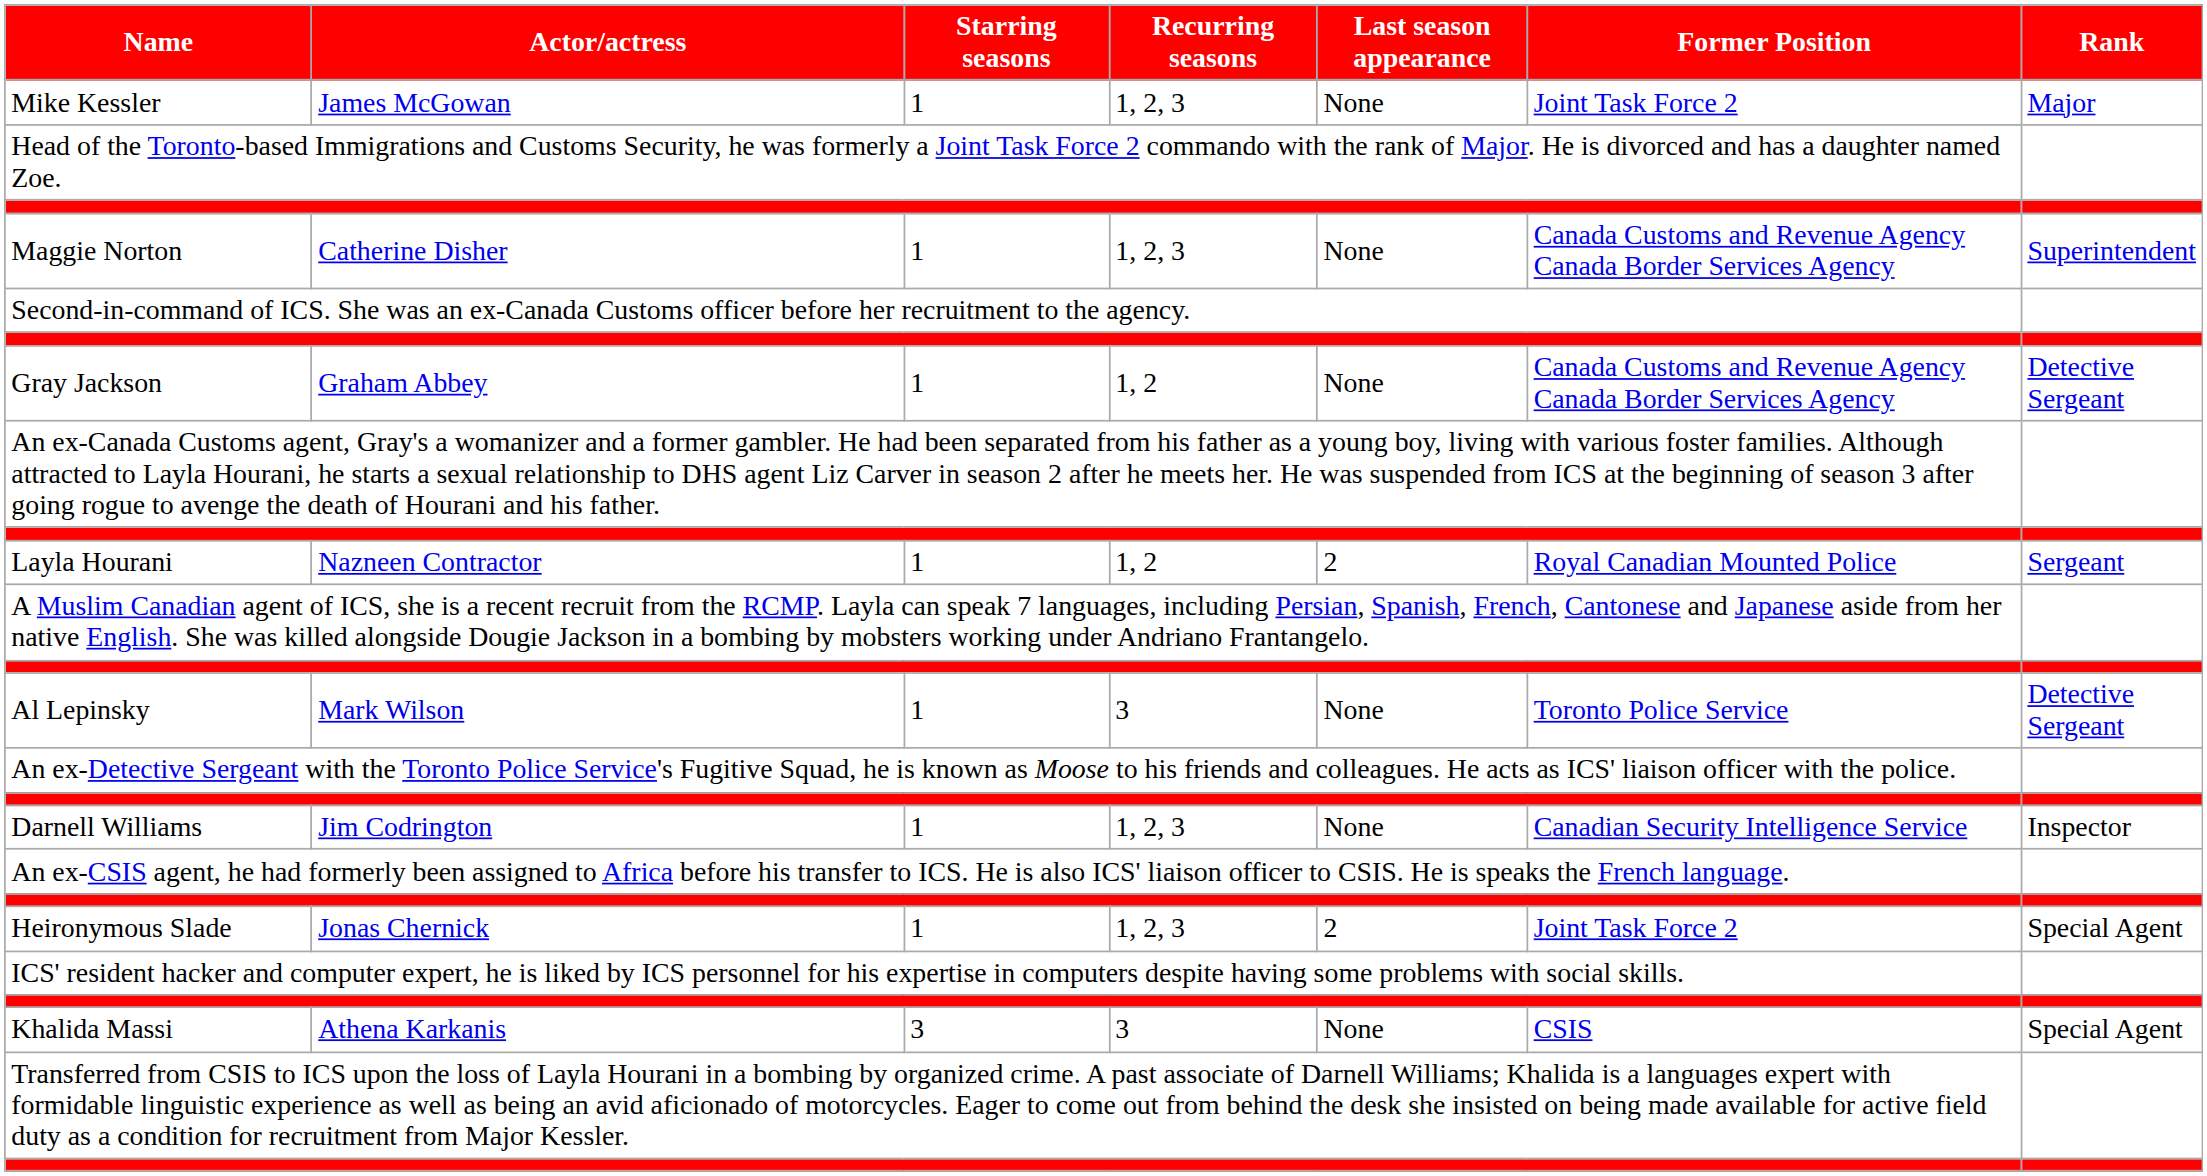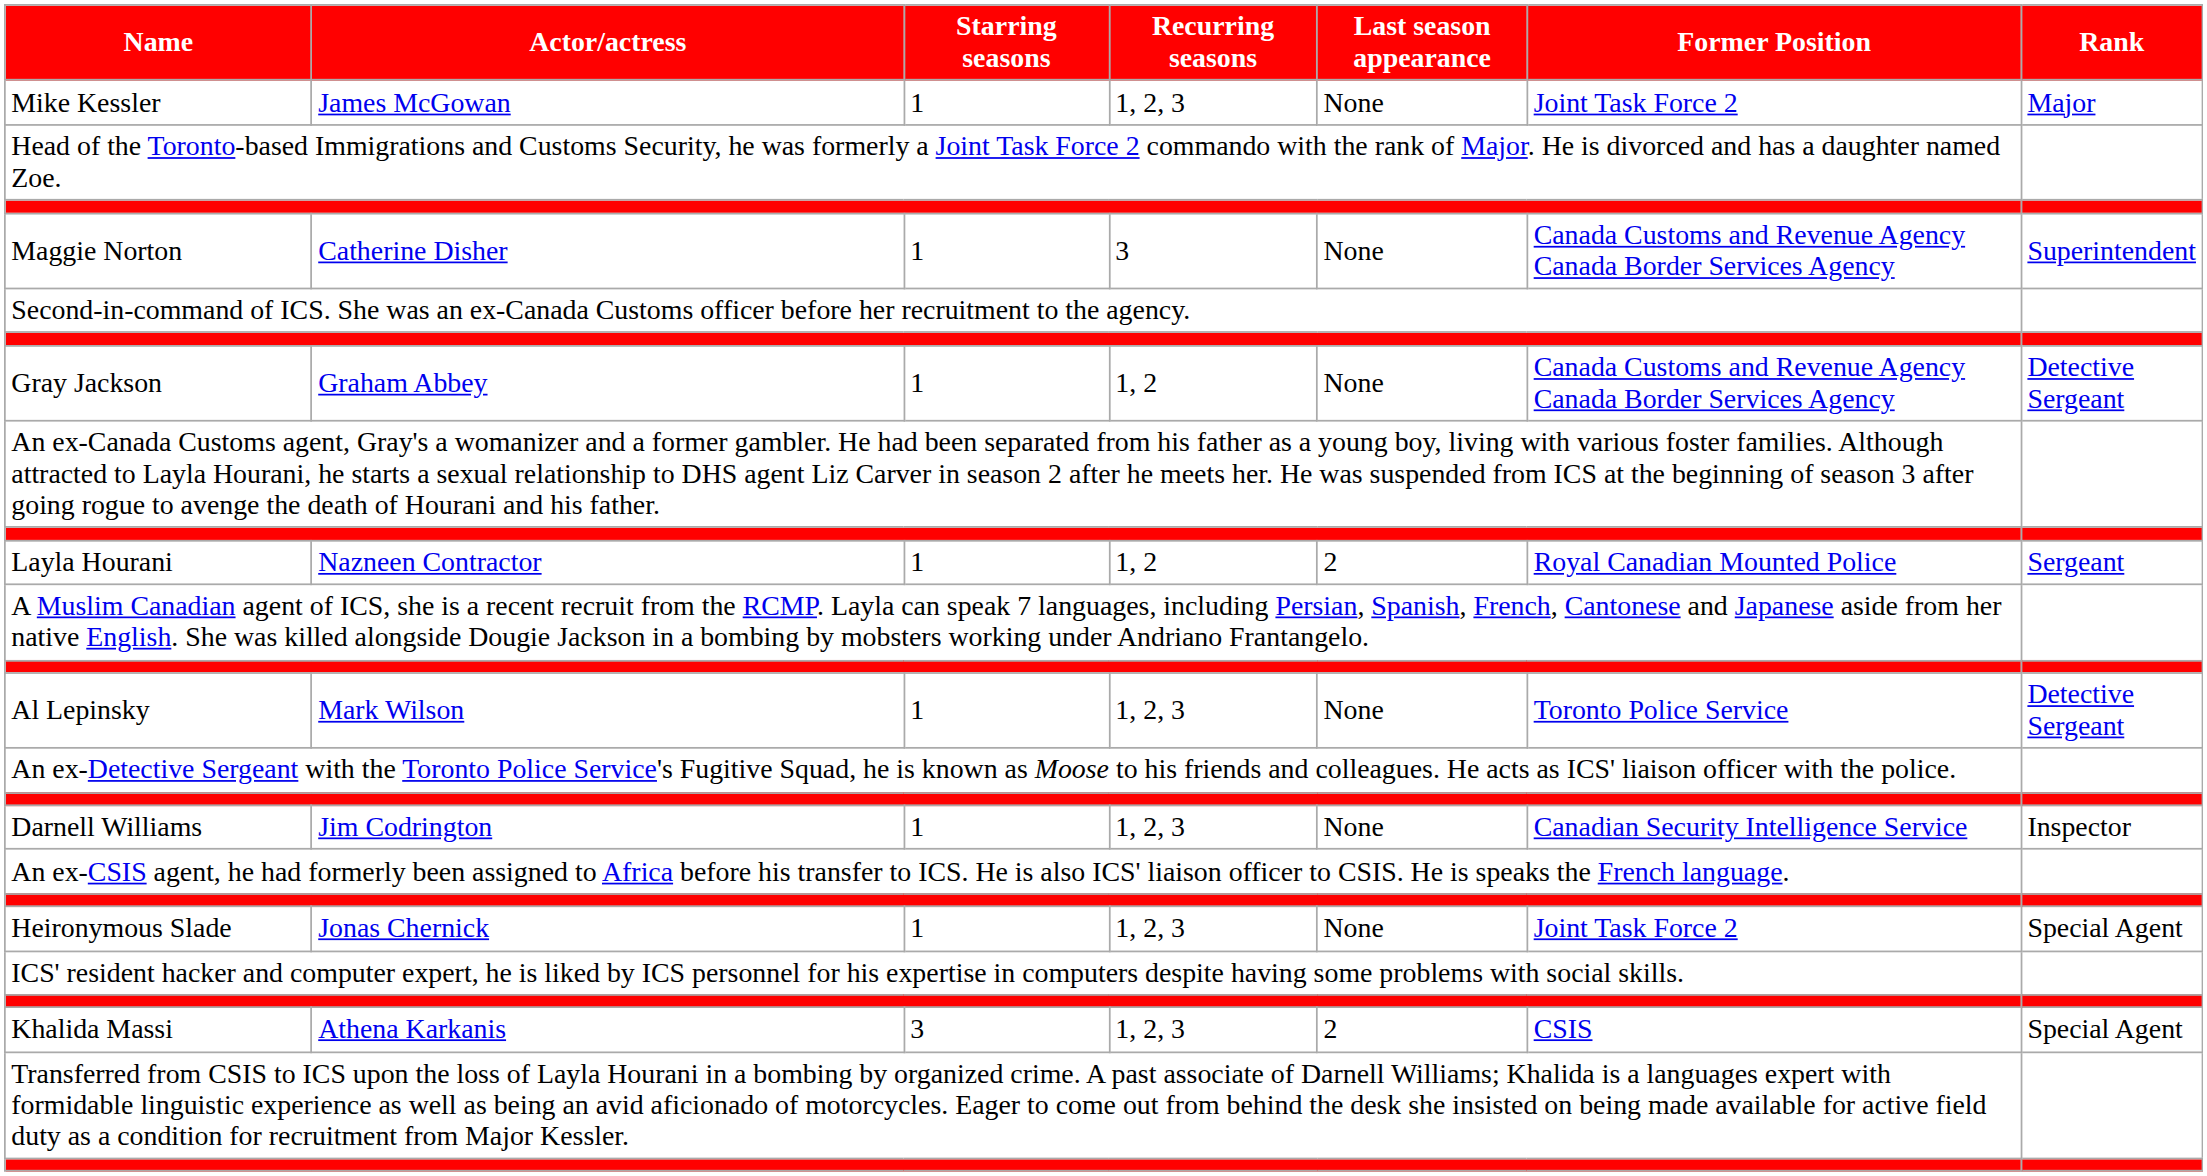Maggie Norton | Recurring seasons: 1, 2, 3 -> 3
Al Lepinsky | Recurring seasons: 3 -> 1, 2, 3
Heironymous Slade | Last season appearance: 2 -> None
Khalida Massi | Recurring seasons: 3 -> 1, 2, 3
Khalida Massi | Last season appearance: None -> 2
